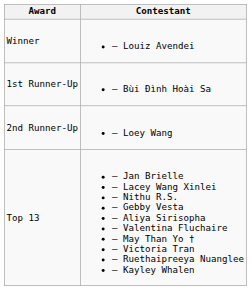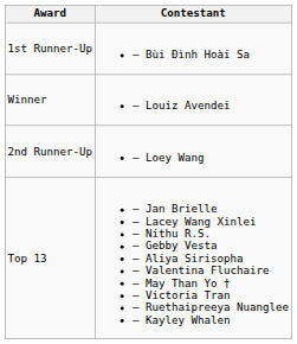rows swapped: Winner <-> 1st Runner-Up
